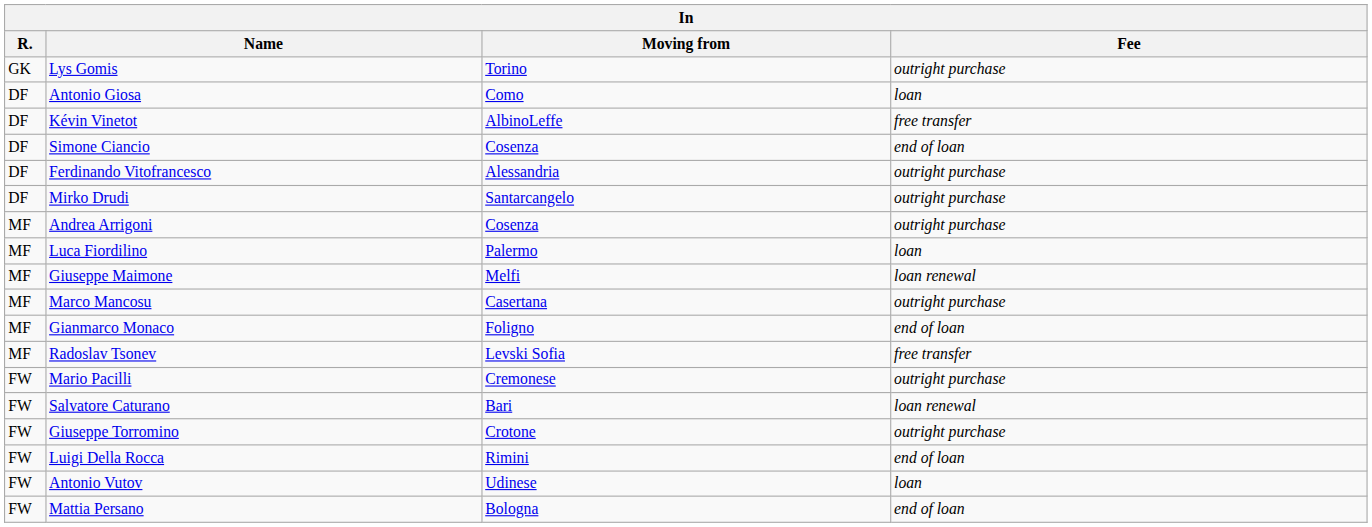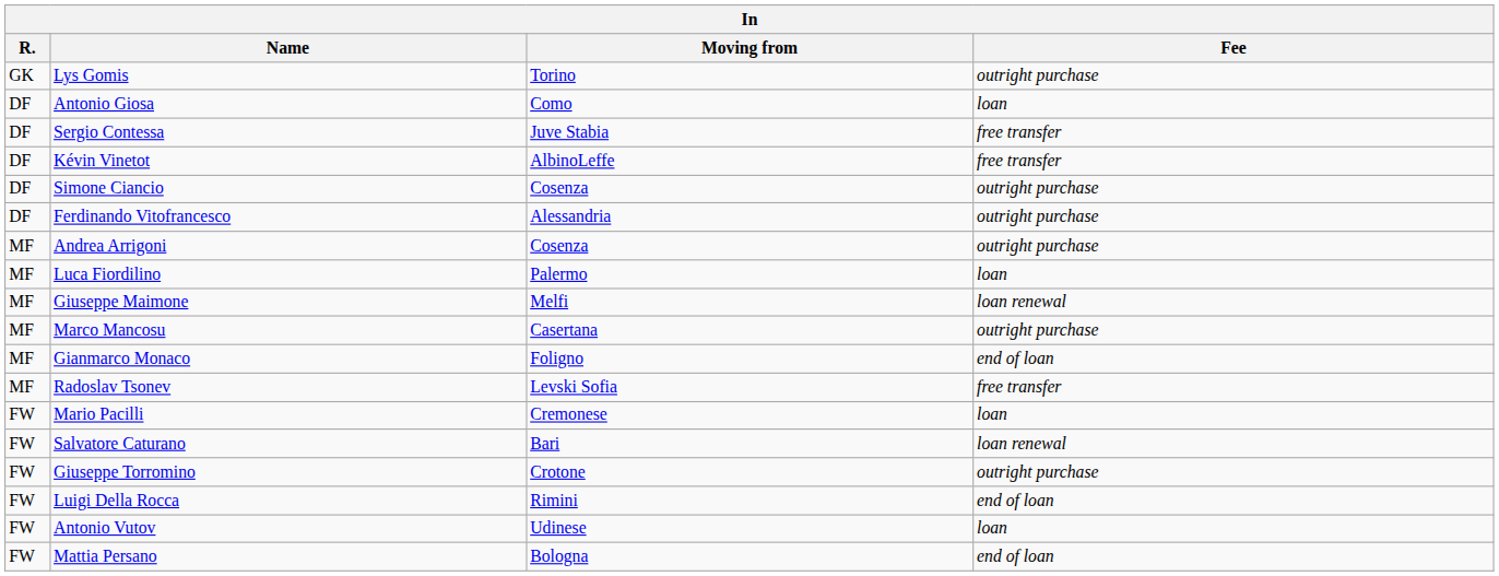+ row: DF | Sergio Contessa | Juve Stabia | free transfer
Simone Ciancio | Fee: end of loan -> outright purchase
- row: DF | Mirko Drudi | Santarcangelo | outright purchase
Mario Pacilli | Fee: outright purchase -> loan
